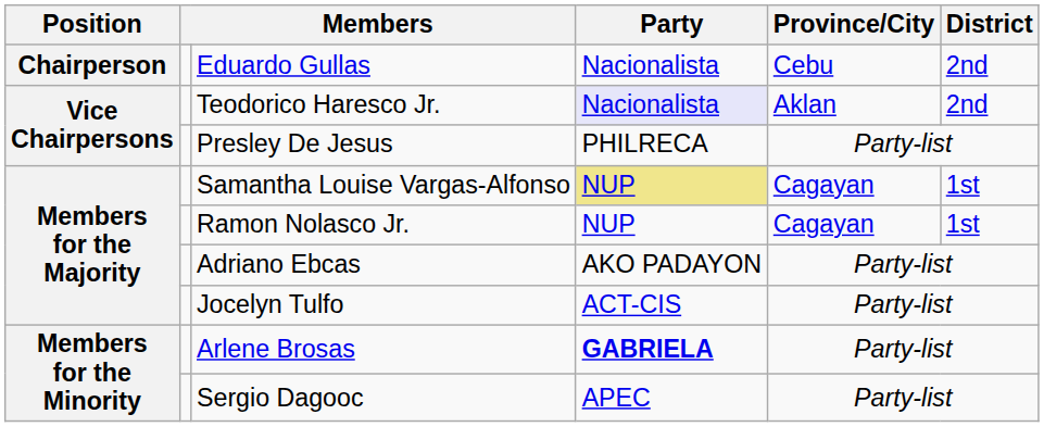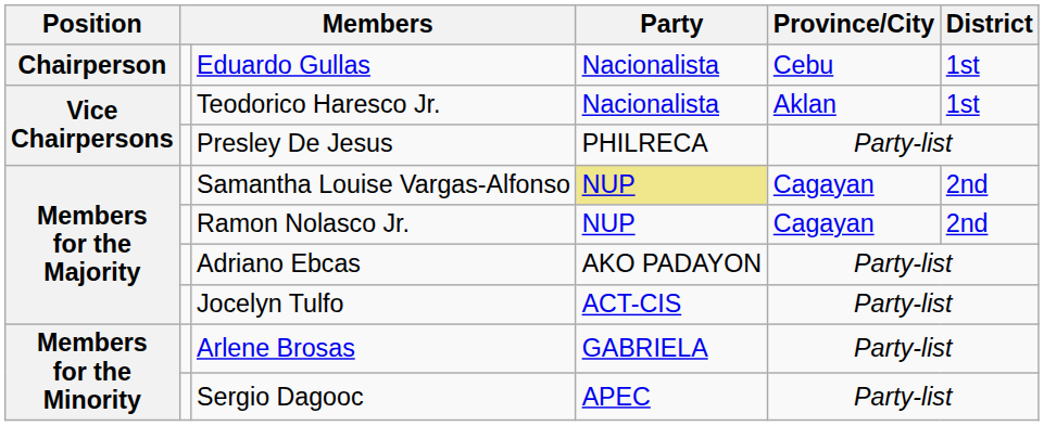Eduardo Gullas | District: 2nd -> 1st
Teodorico Haresco Jr. | Party: lavender background -> no background
Teodorico Haresco Jr. | District: 2nd -> 1st
Samantha Louise Vargas-Alfonso | District: 1st -> 2nd
Ramon Nolasco Jr. | District: 1st -> 2nd
Arlene Brosas | Party: bold -> normal
